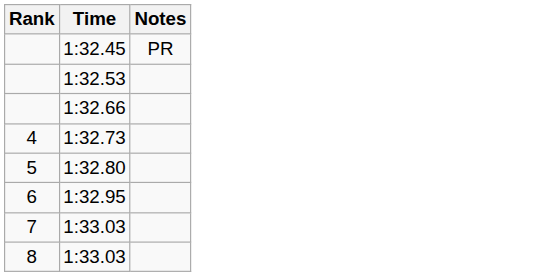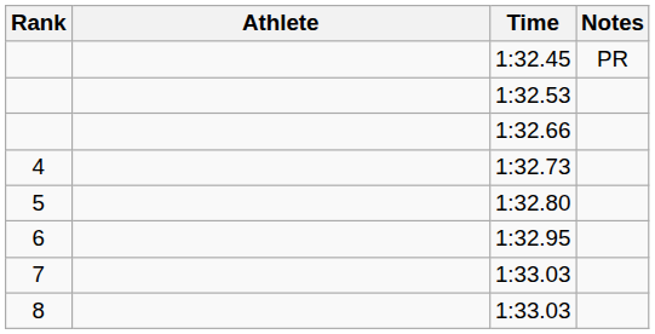+ column: Athlete
